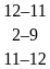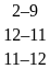rows swapped: 12–11 <-> 2–9
